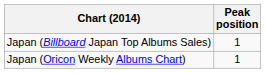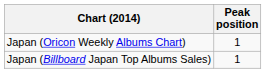rows swapped: Japan (Oricon Weekly Albums Chart) <-> Japan (Billboard Japan Top Albums Sales)
